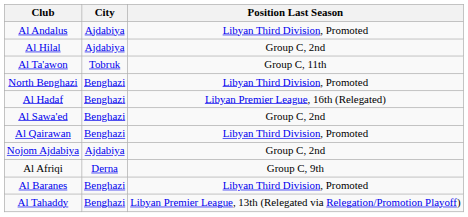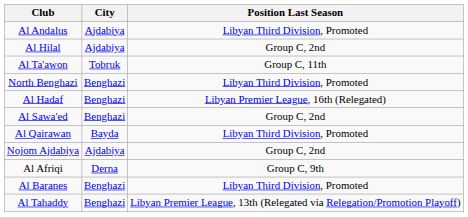Al Qairawan | City: Benghazi -> Bayda
